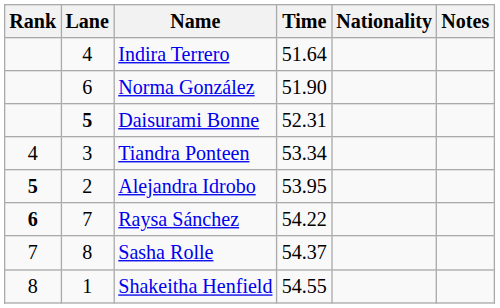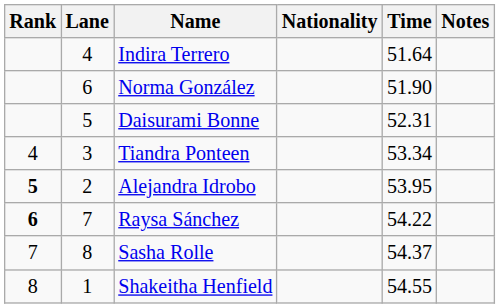columns swapped: Nationality <-> Time
Daisurami Bonne | Lane: bold -> normal
